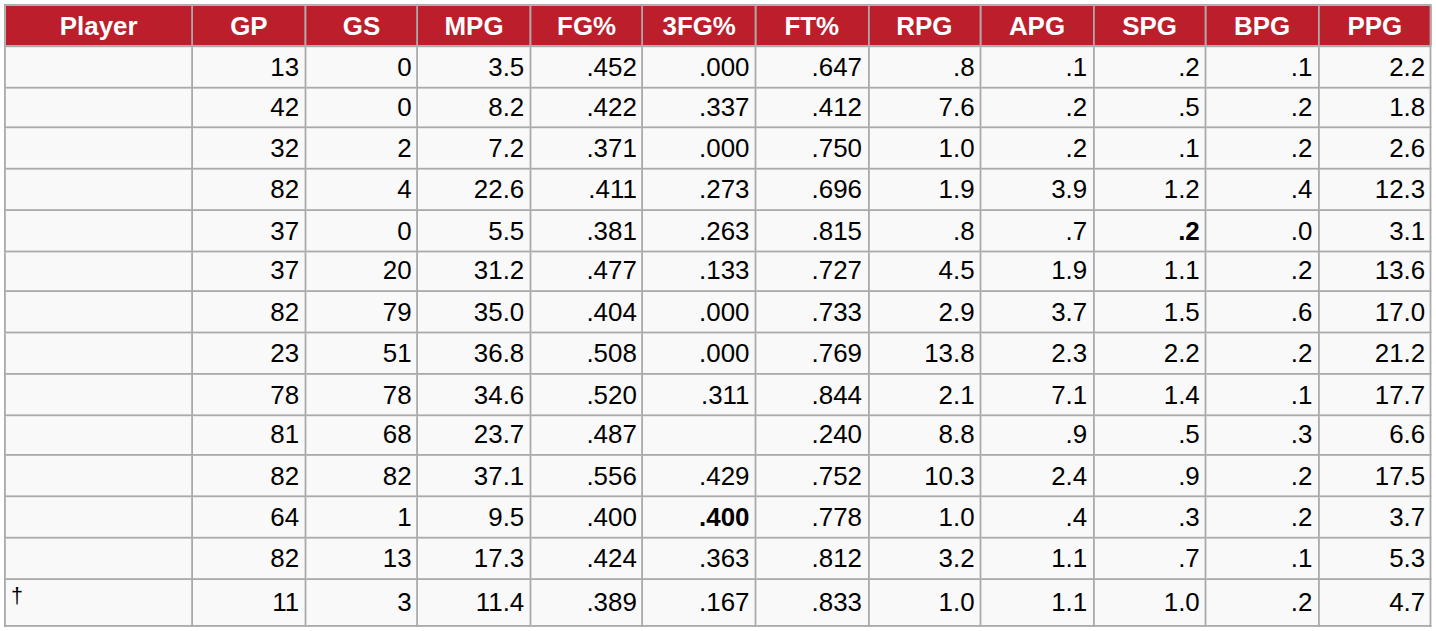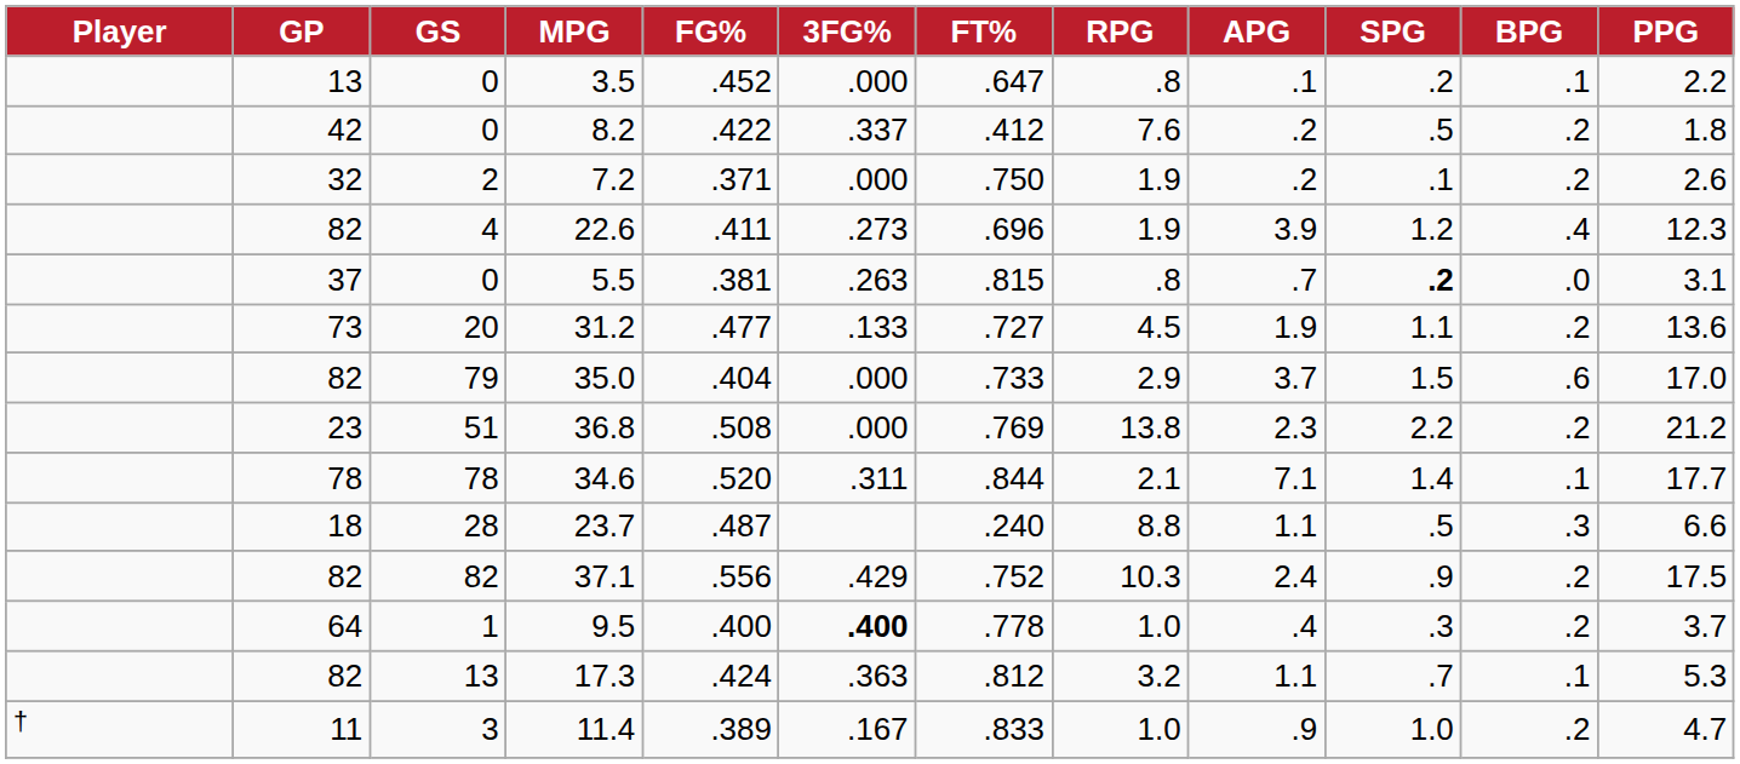7.2 | RPG: 1.0 -> 1.9
31.2 | GP: 37 -> 73
23.7 | GP: 81 -> 18
23.7 | GS: 68 -> 28
23.7 | APG: .9 -> 1.1
11.4 | APG: 1.1 -> .9
